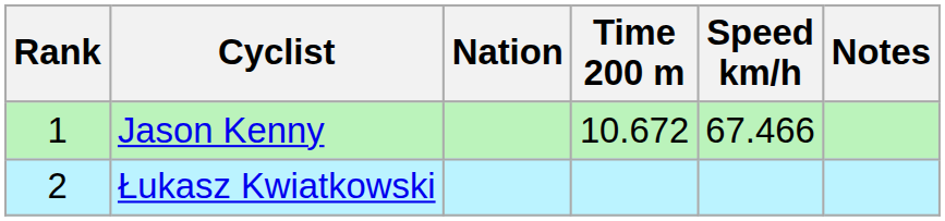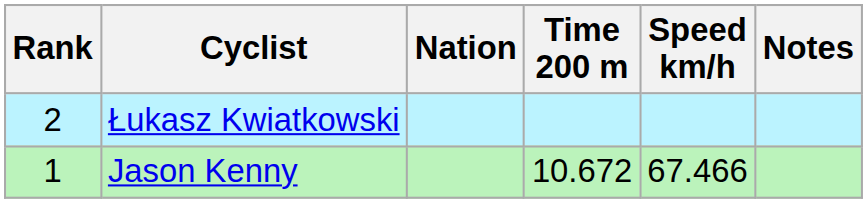rows swapped: Jason Kenny <-> Łukasz Kwiatkowski
